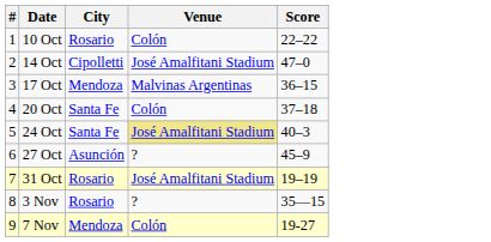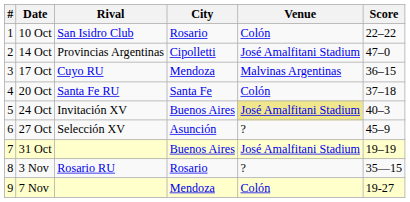+ column: Rival | San Isidro Club | Provincias Argentinas | Cuyo RU | Santa Fe RU | Invitación XV | Selección XV | Rosario RU
24 Oct | City: Santa Fe -> Buenos Aires
31 Oct | City: Rosario -> Buenos Aires
